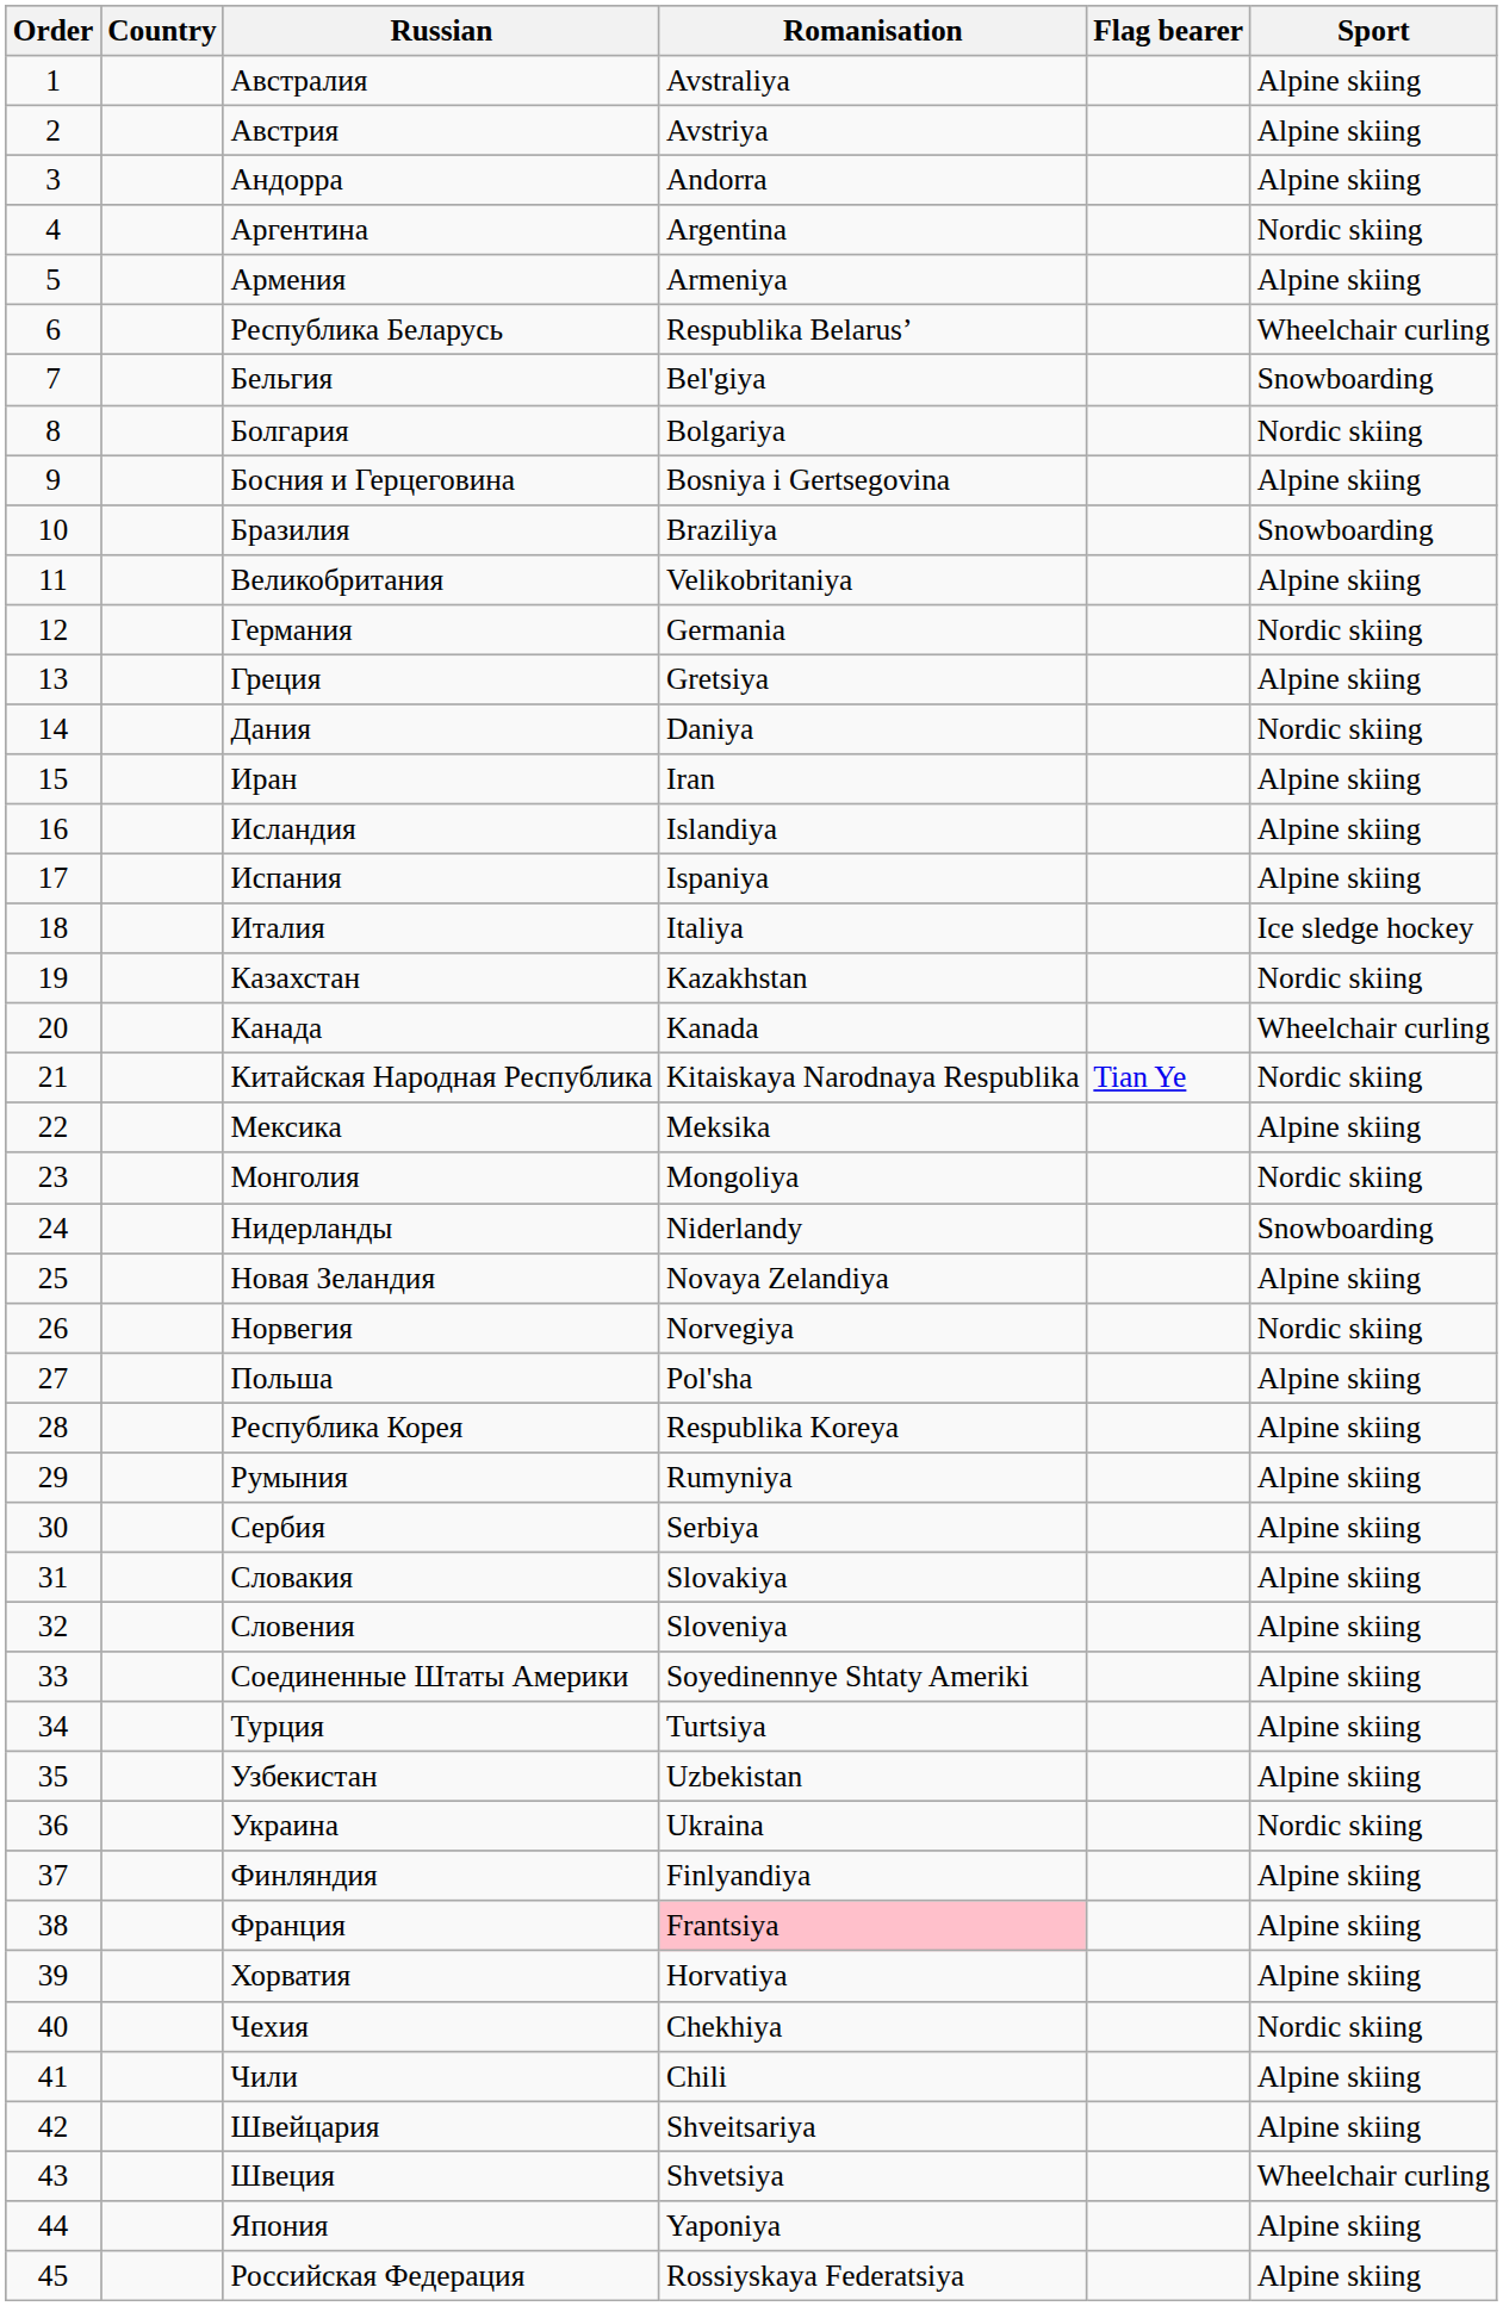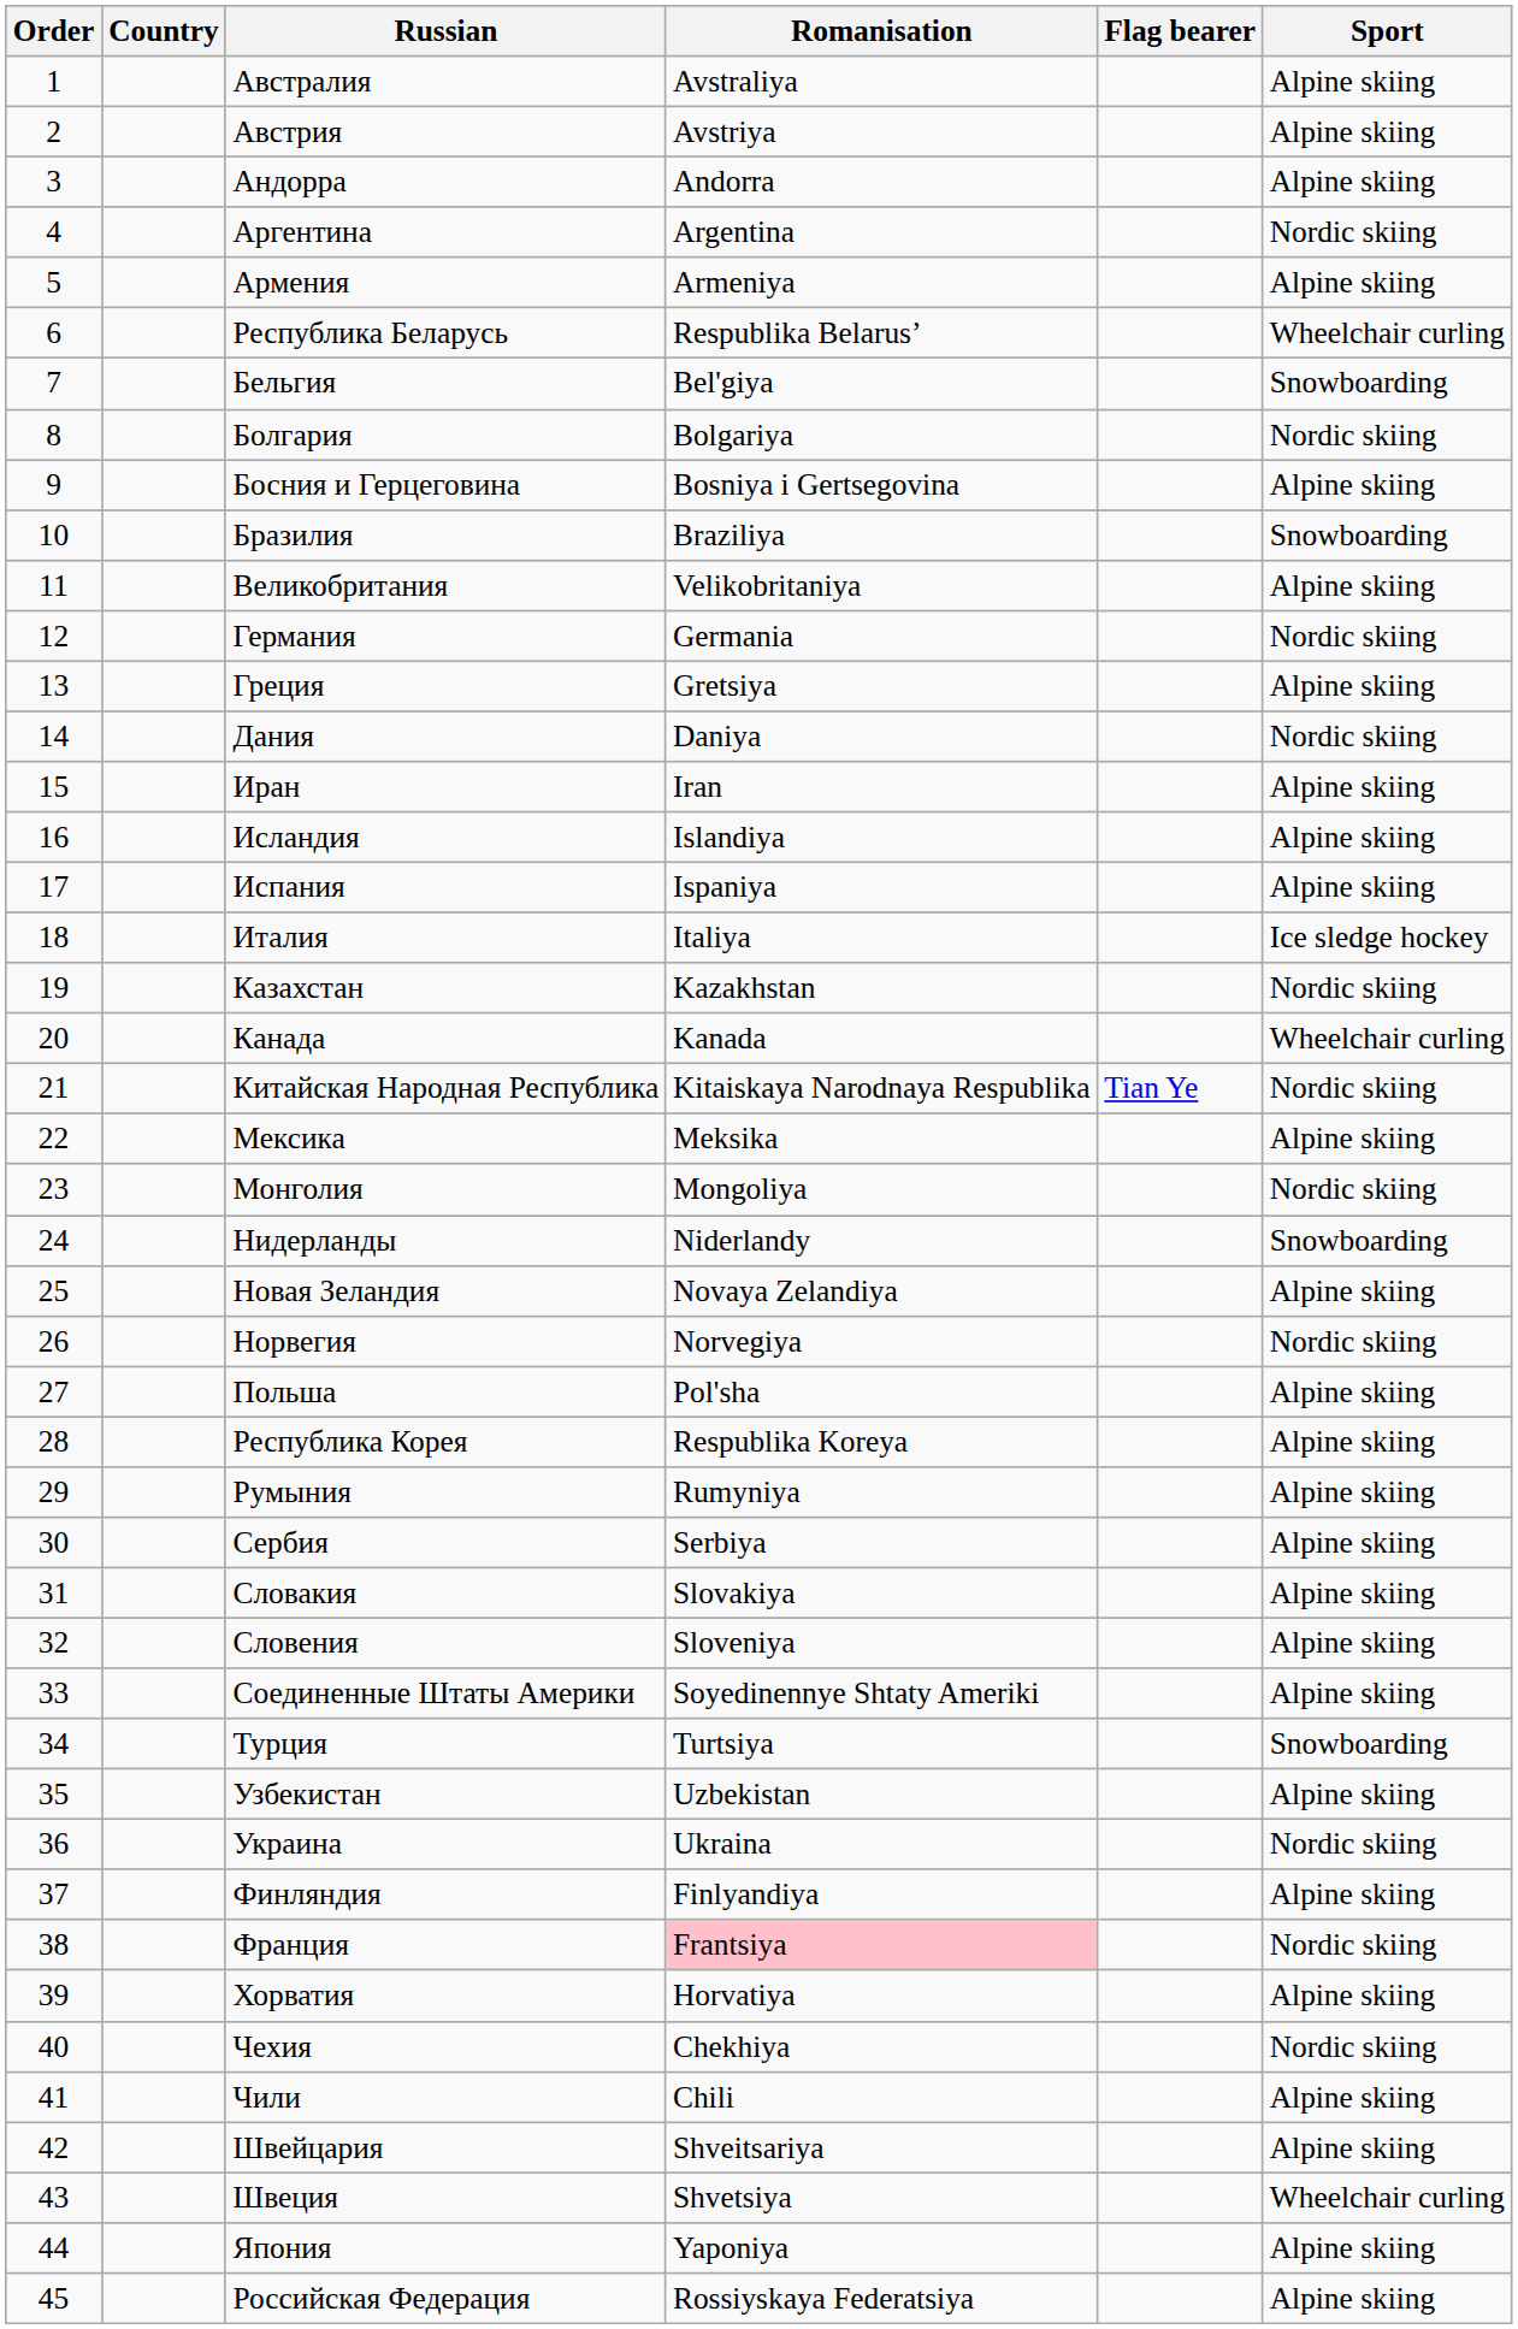Турция | Sport: Alpine skiing -> Snowboarding
Франция | Sport: Alpine skiing -> Nordic skiing
